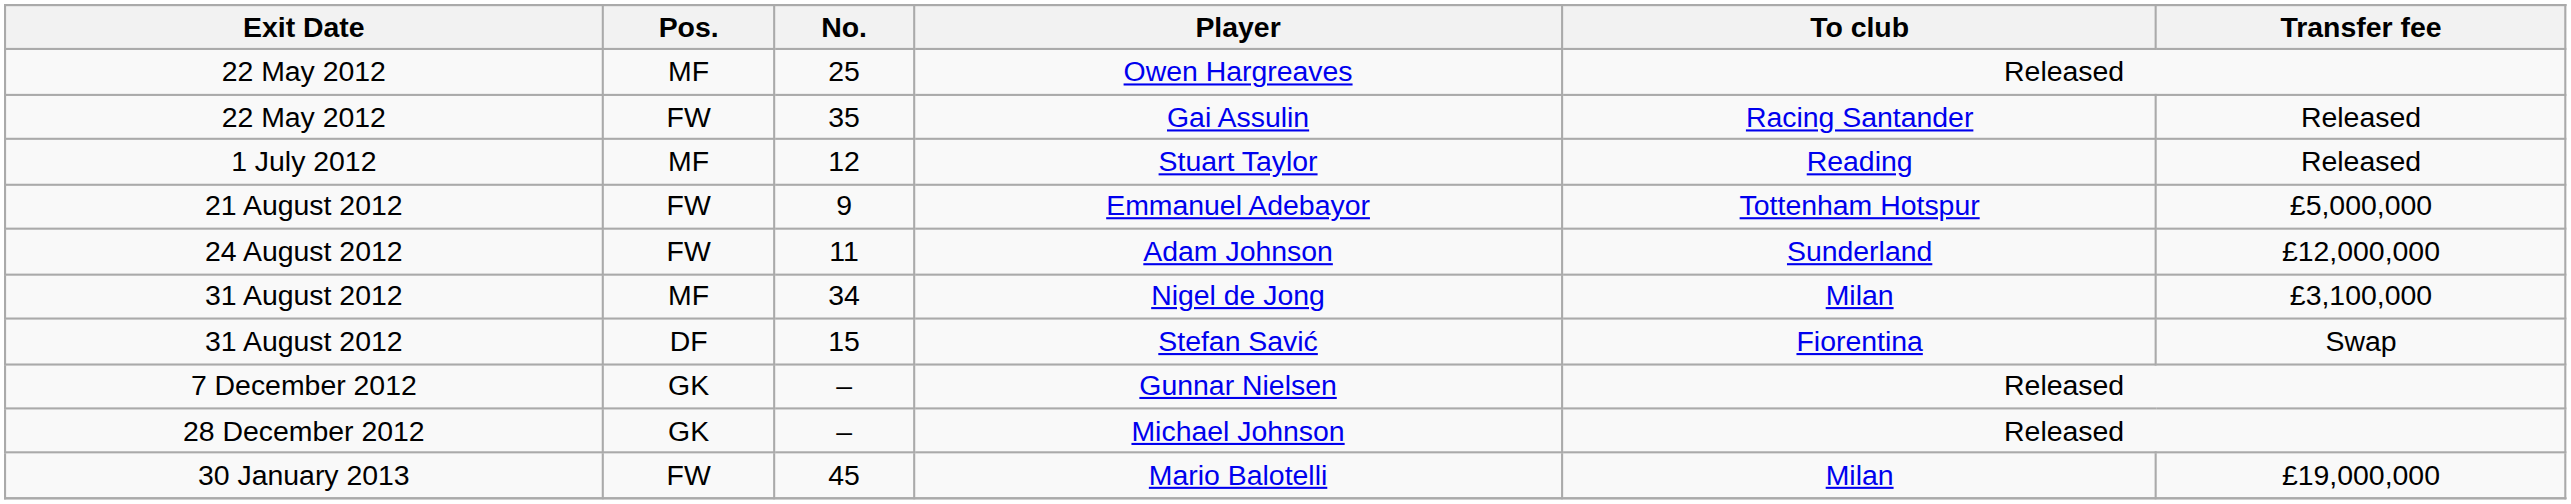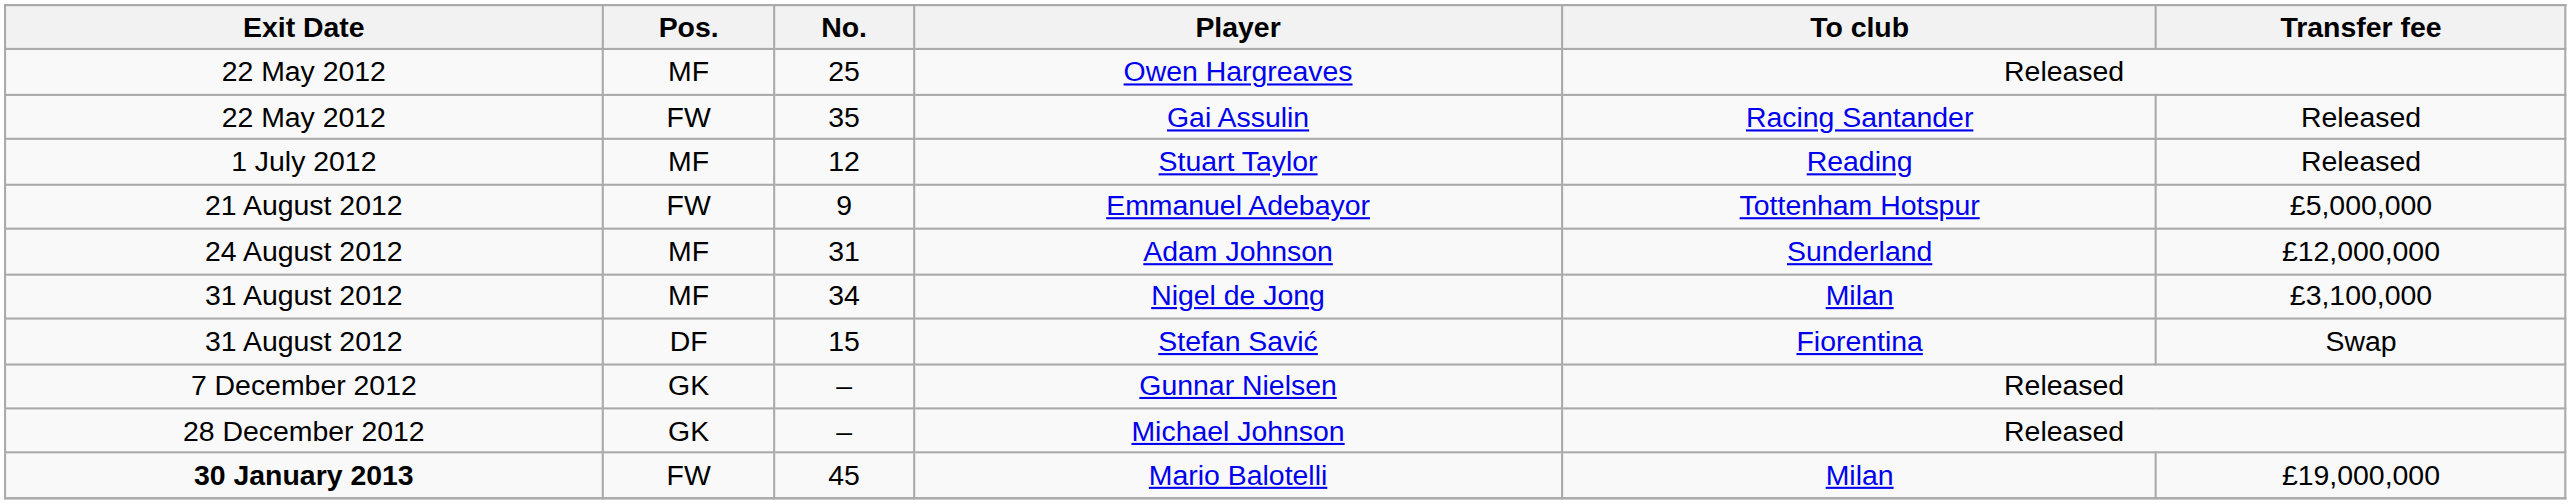Adam Johnson | Pos.: FW -> MF
Adam Johnson | No.: 11 -> 31
Mario Balotelli | Exit Date: normal -> bold
